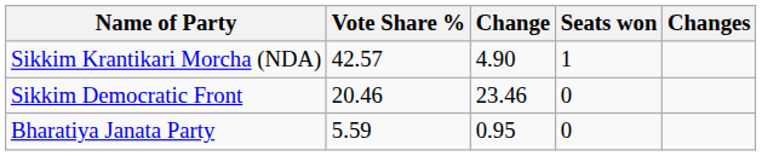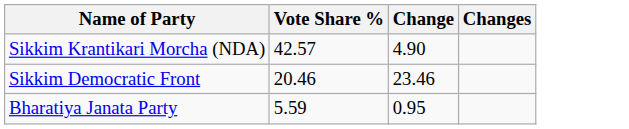- column: Seats won | 1 | 0 | 0
